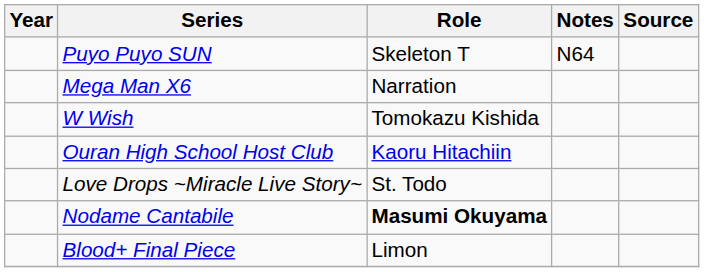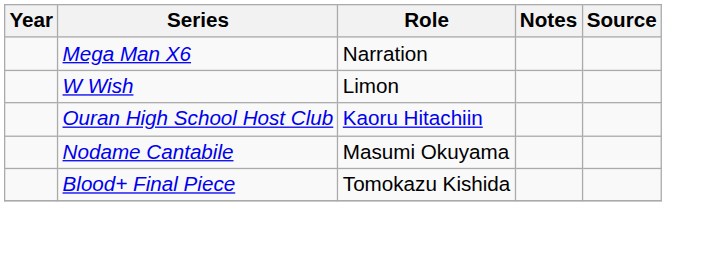- row: Puyo Puyo SUN | Skeleton T | N64
W Wish | Role: Tomokazu Kishida -> Limon
- row: Love Drops ~Miracle Live Story~ | St. Todo
Nodame Cantabile | Role: bold -> normal
Blood+ Final Piece | Role: Limon -> Tomokazu Kishida
